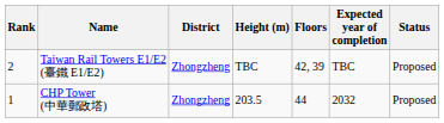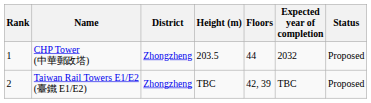rows swapped: CHP Tower (中華郵政塔) <-> Taiwan Rail Towers E1/E2 (臺鐵 E1/E2)
